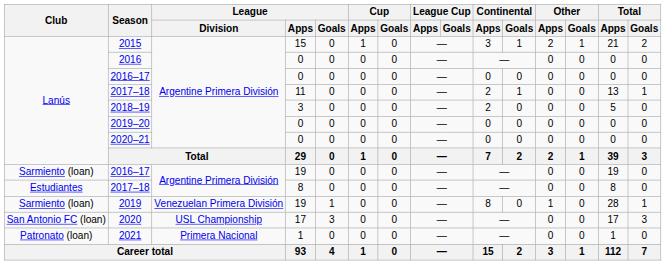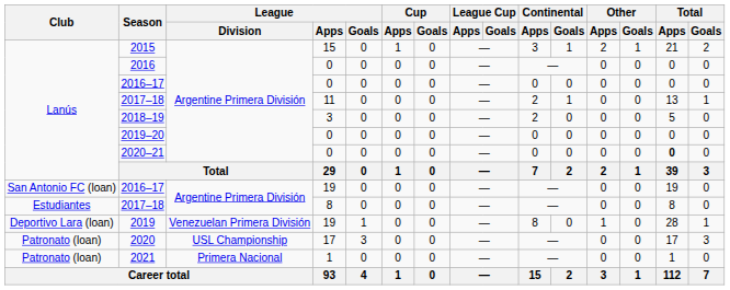2020–21 | Total / Apps: normal -> bold
2016–17 / 19 | Club: Sarmiento (loan) -> San Antonio FC (loan)
2019 | Club: Sarmiento (loan) -> Deportivo Lara (loan)
2020 | Club: San Antonio FC (loan) -> Patronato (loan)
